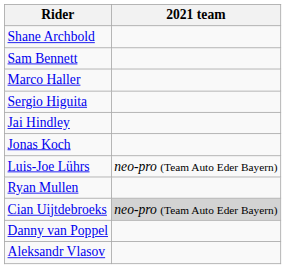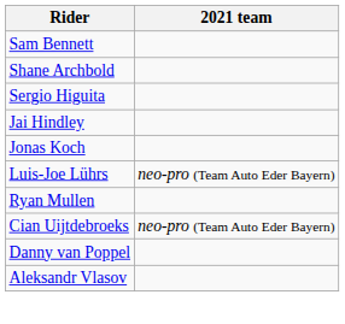rows swapped: Shane Archbold <-> Sam Bennett
- row: Marco Haller
Cian Uijtdebroeks | 2021 team: lightgrey background -> no background
